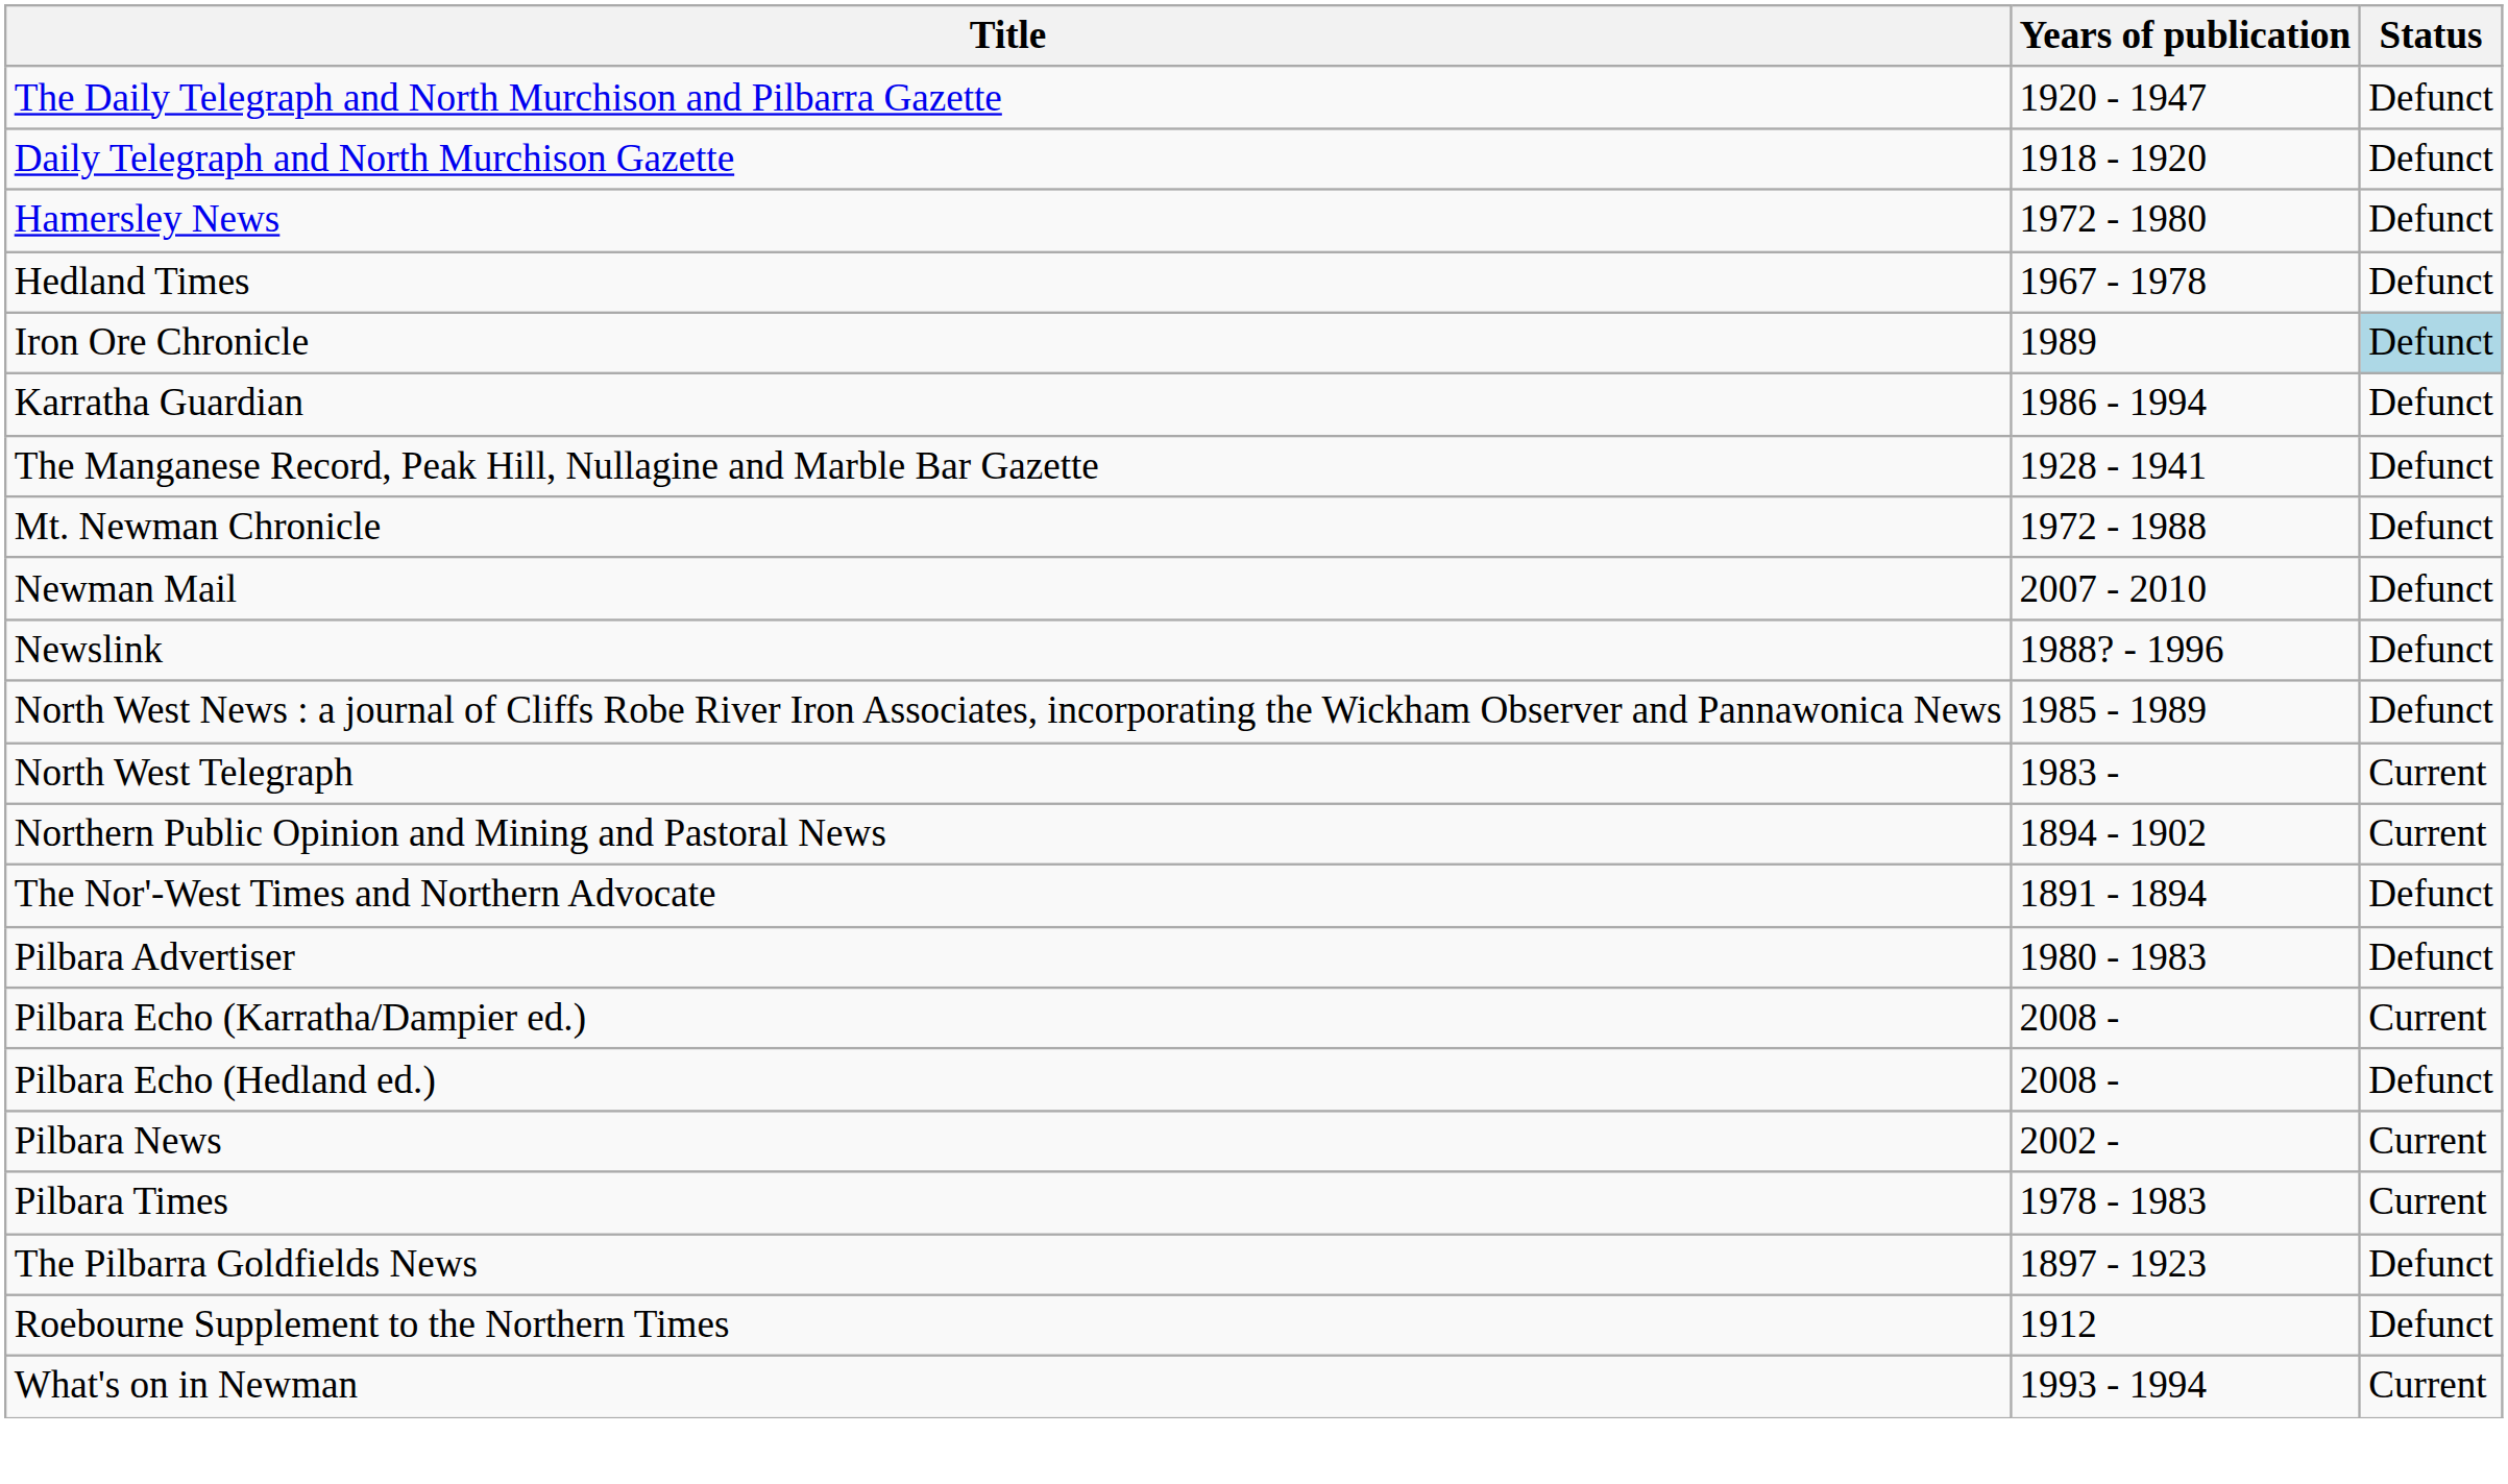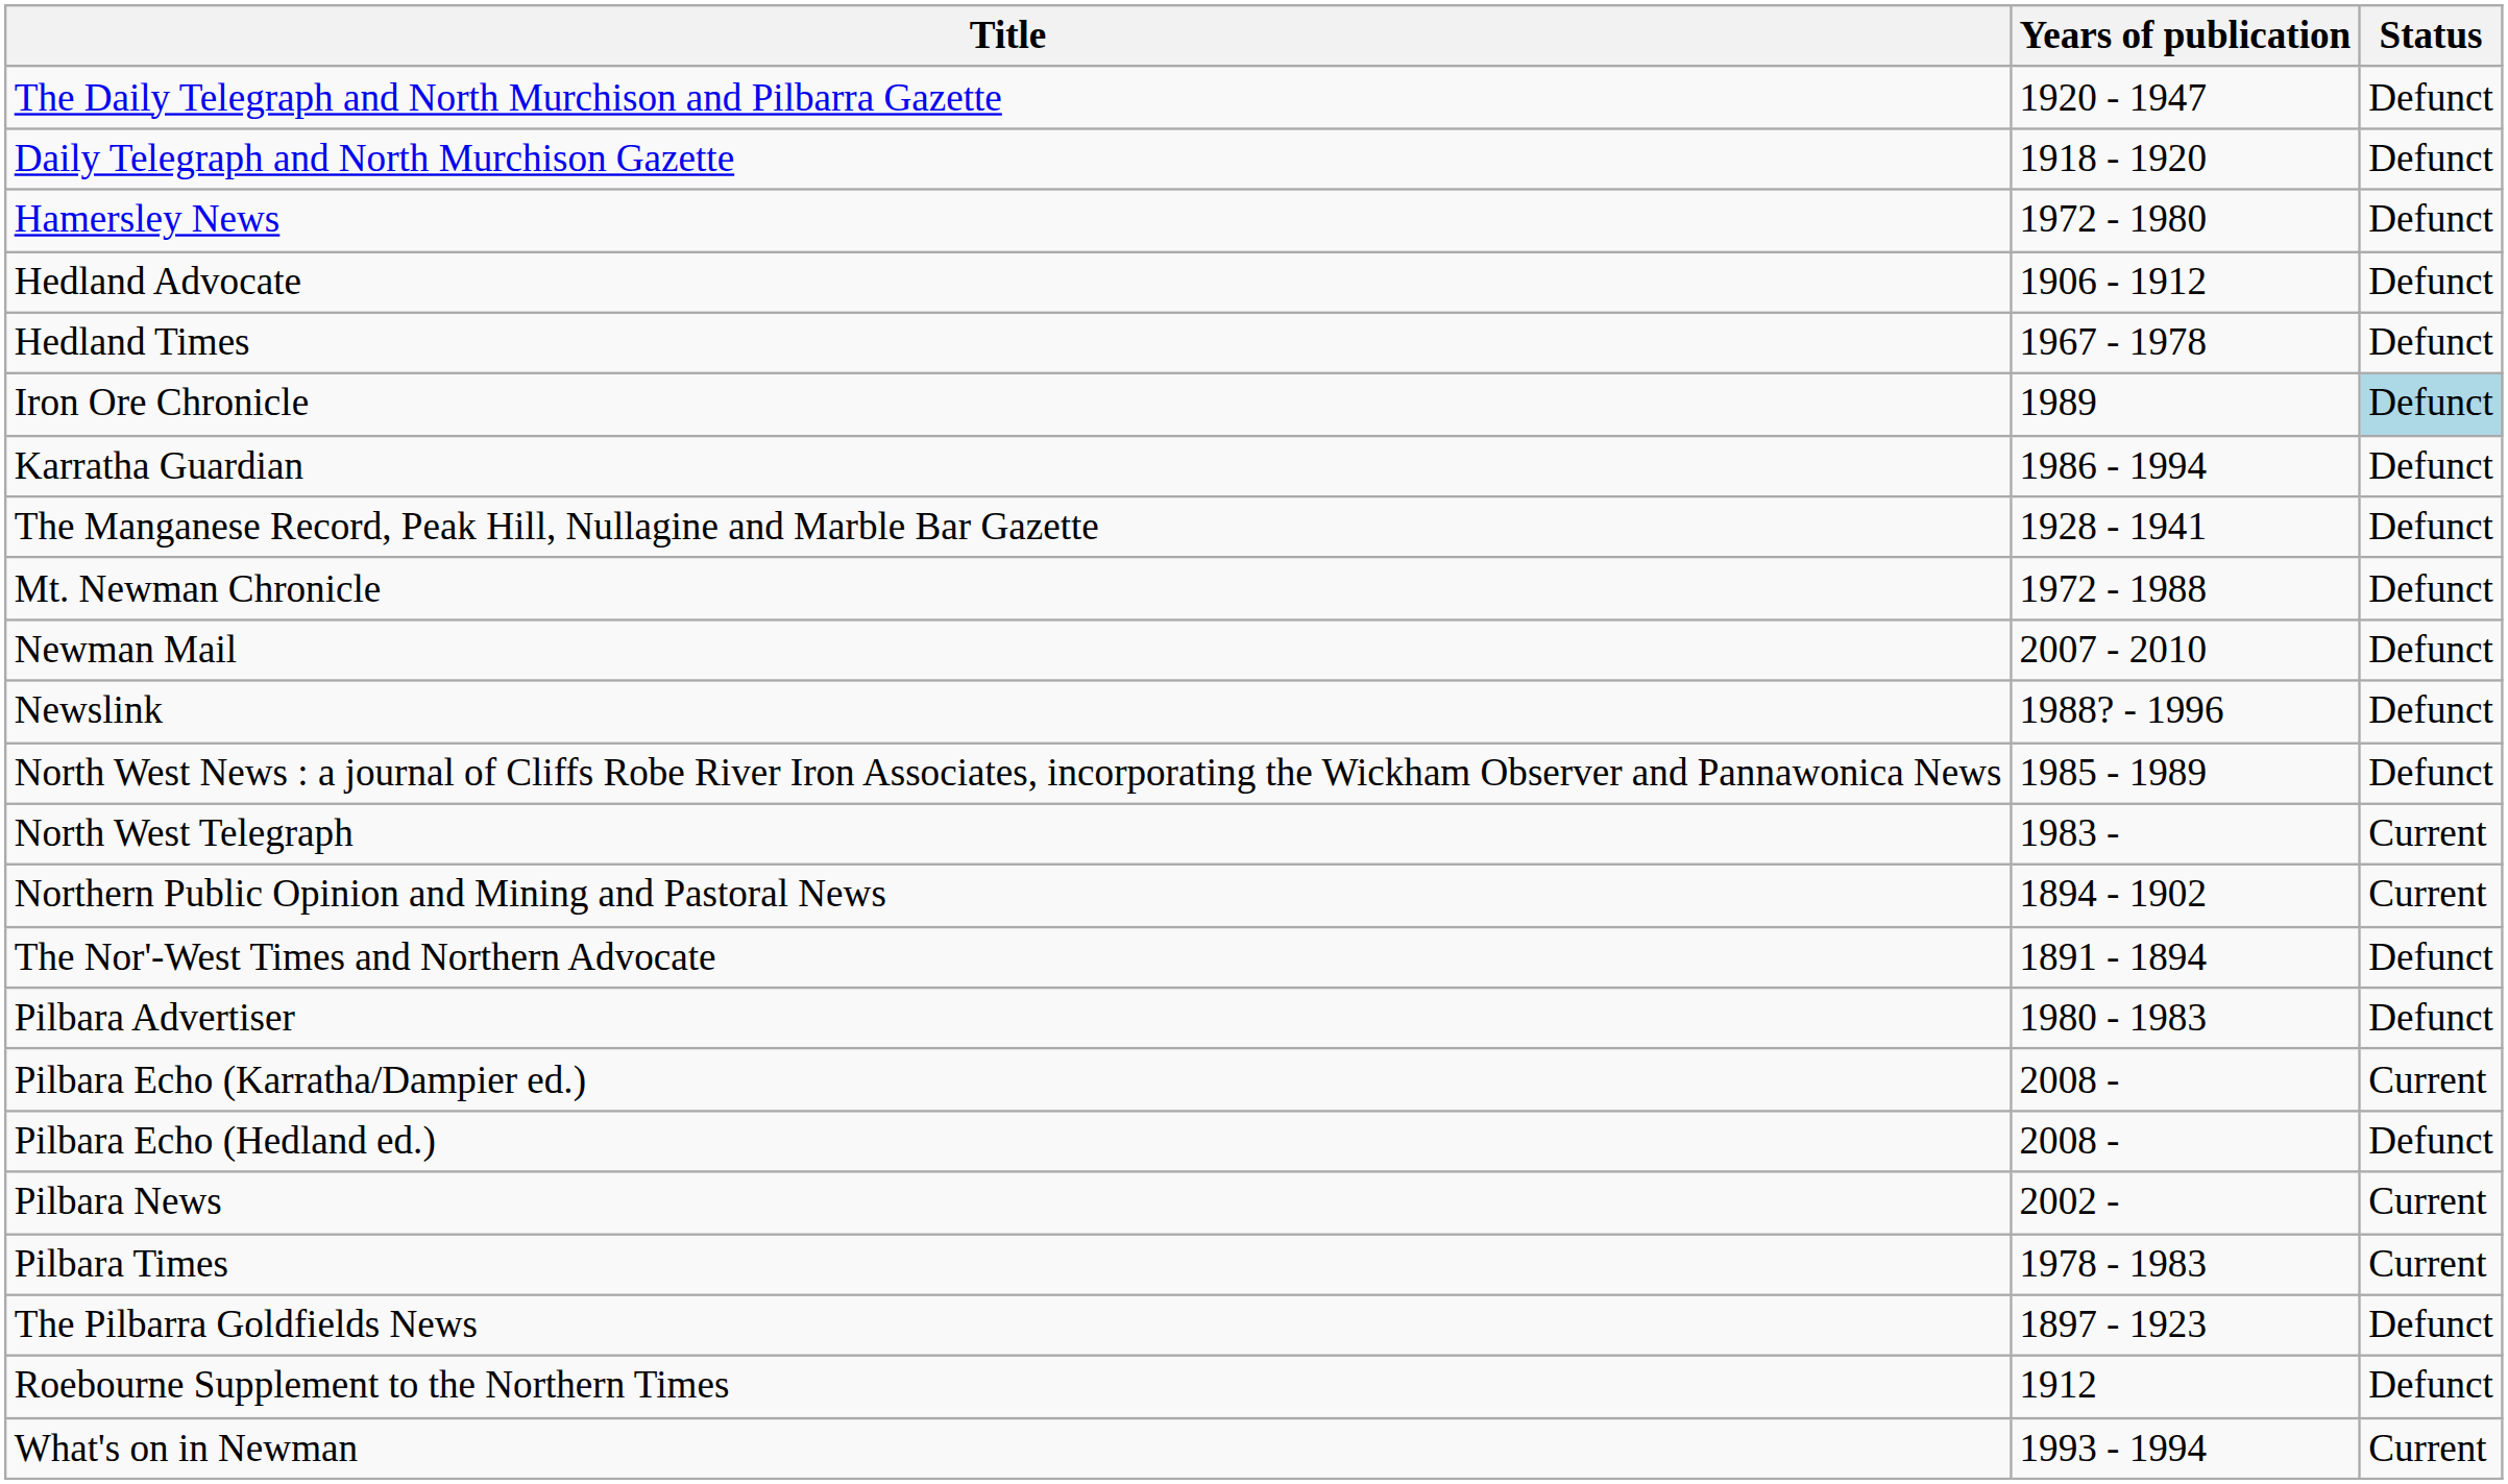+ row: Hedland Advocate | 1906 - 1912 | Defunct
